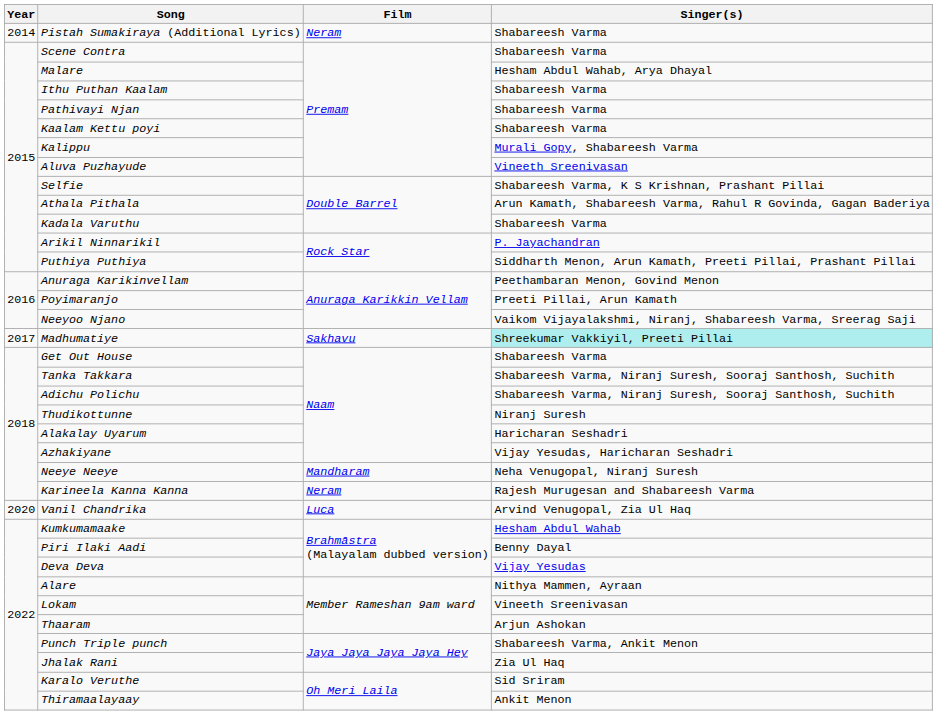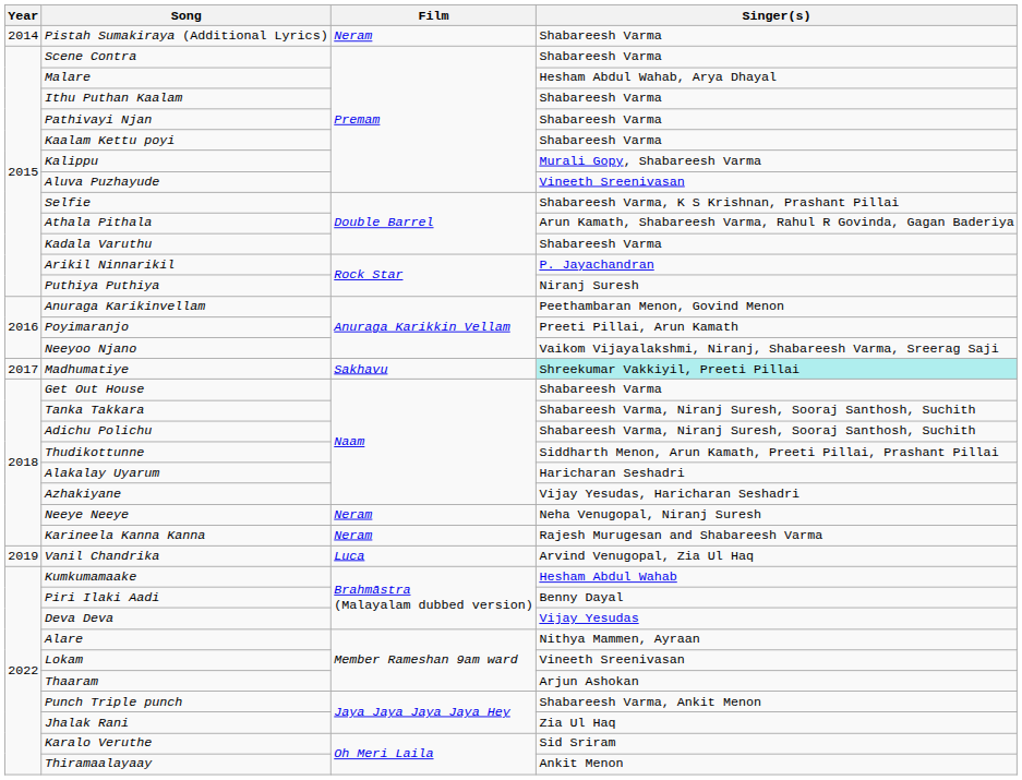Puthiya Puthiya | Singer(s): Siddharth Menon, Arun Kamath, Preeti Pillai, Prashant Pillai -> Niranj Suresh
Thudikottunne | Singer(s): Niranj Suresh -> Siddharth Menon, Arun Kamath, Preeti Pillai, Prashant Pillai
Neeye Neeye | Film: Mandharam -> Neram
Vanil Chandrika | Year: 2020 -> 2019
